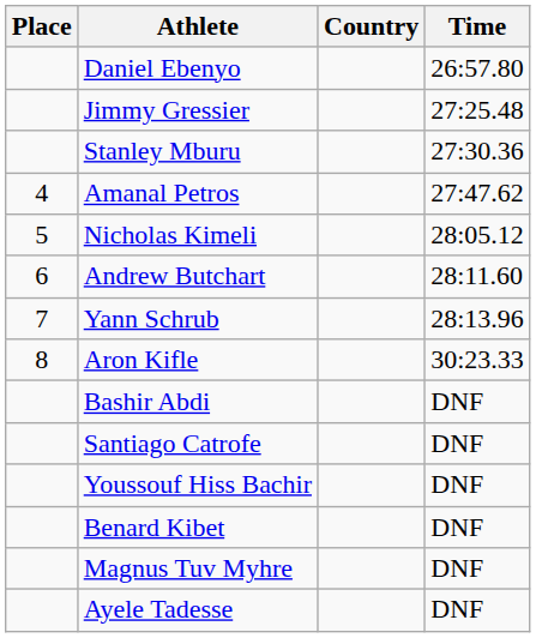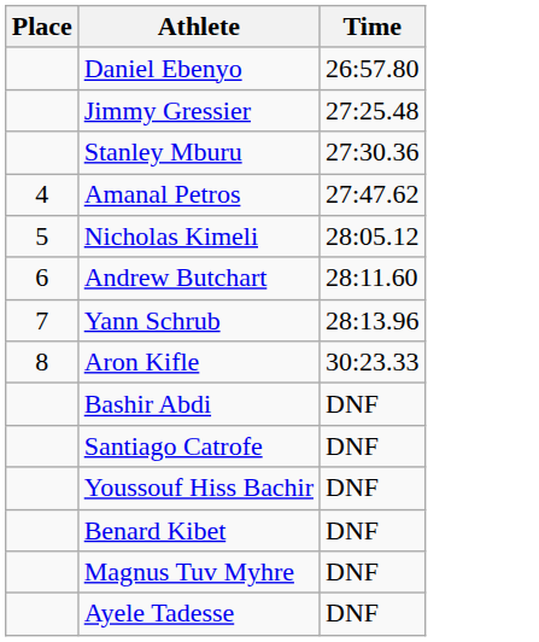- column: Country
